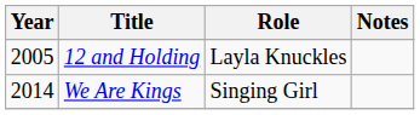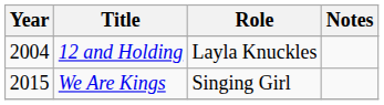12 and Holding | Year: 2005 -> 2004
We Are Kings | Year: 2014 -> 2015
